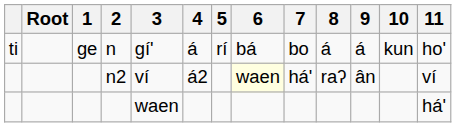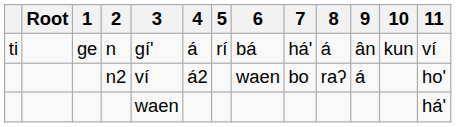n | 7: bo -> há'
n | 9: á -> ân
n | 11: ho' -> ví
n2 | 6: lightyellow background -> no background
n2 | 7: há' -> bo
n2 | 9: ân -> á
n2 | 11: ví -> ho'
